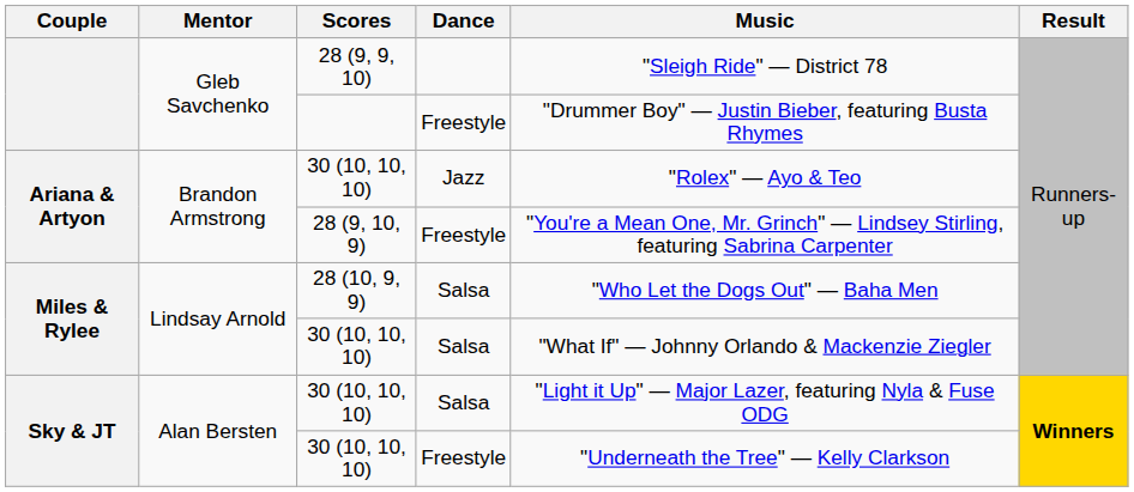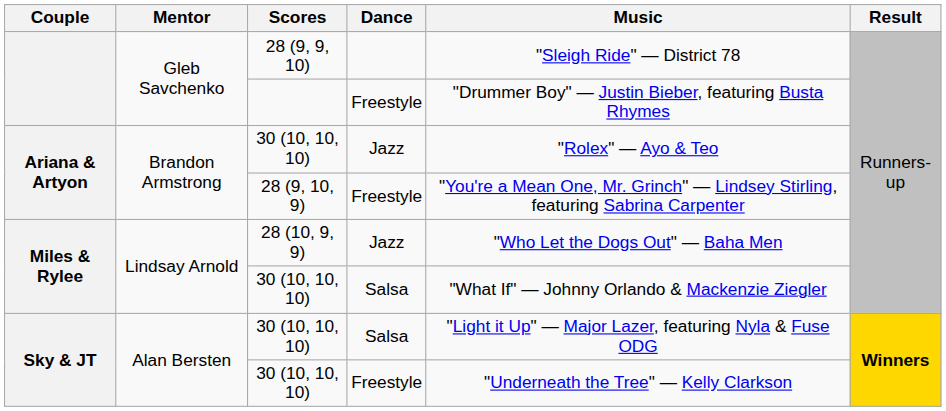28 (10, 9, 9) | Dance: Salsa -> Jazz
